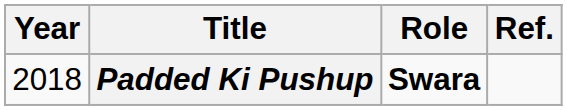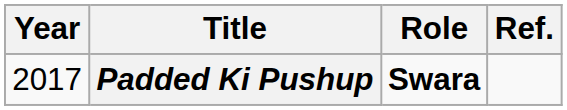Padded Ki Pushup | Year: 2018 -> 2017
